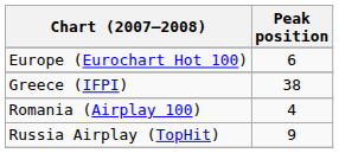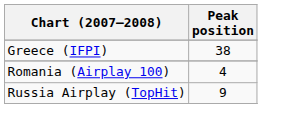- row: Europe (Eurochart Hot 100) | 6
